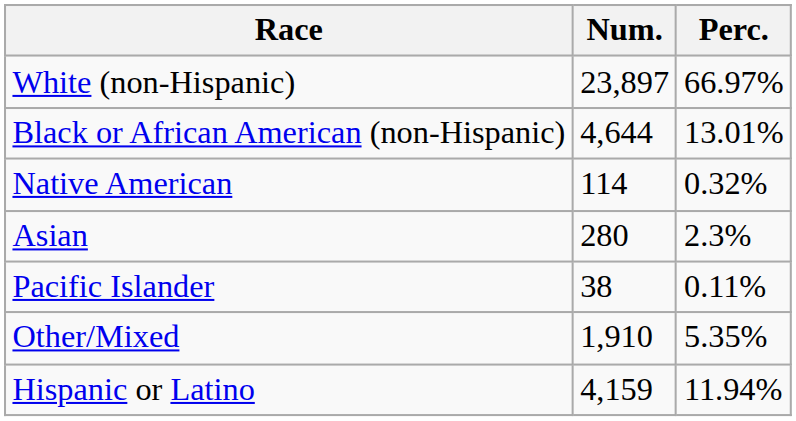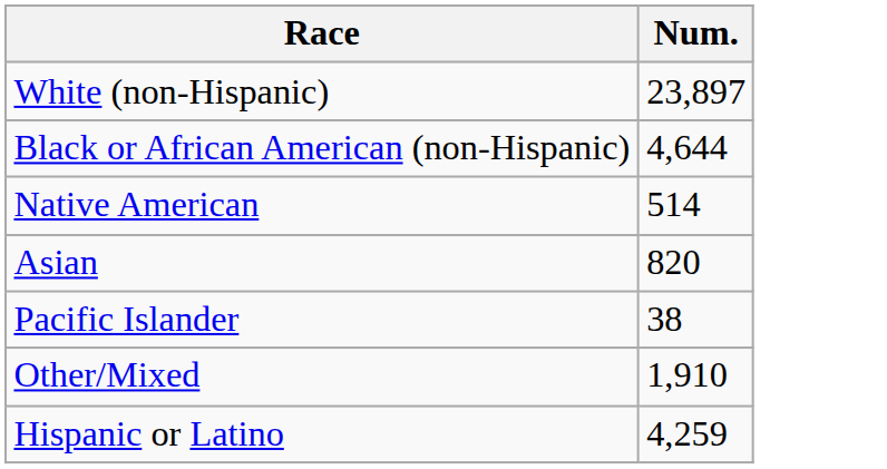- column: Perc. | 66.97% | 13.01% | 0.32% | 2.3% | 0.11% | 5.35% | 11.94%
Native American | Num.: 114 -> 514
Asian | Num.: 280 -> 820
Hispanic or Latino | Num.: 4,159 -> 4,259
